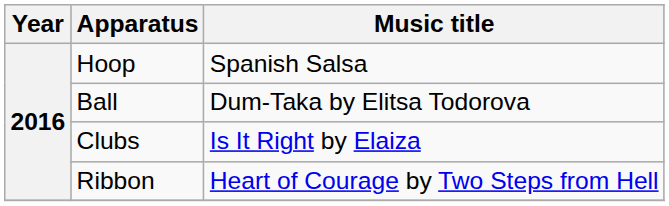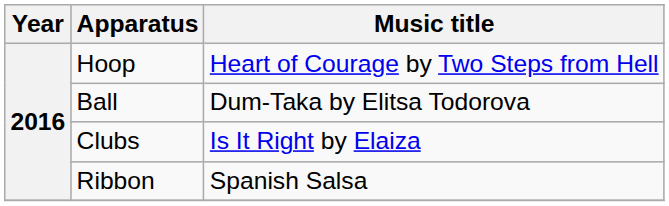Hoop | Music title: Spanish Salsa -> Heart of Courage by Two Steps from Hell
Ribbon | Music title: Heart of Courage by Two Steps from Hell -> Spanish Salsa
